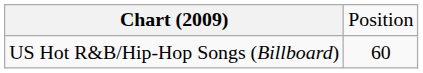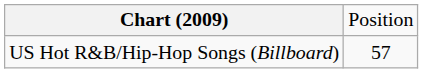US Hot R&B/Hip-Hop Songs (Billboard) | column 2: 60 -> 57
